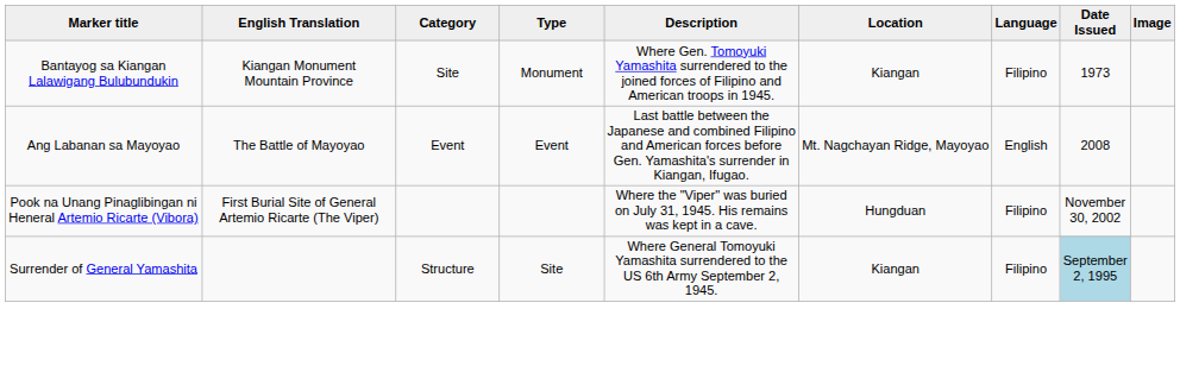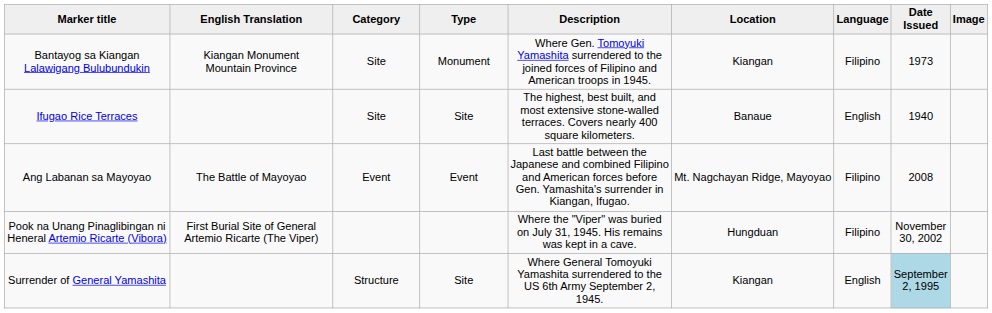+ row: Ifugao Rice Terraces | Site | Site | The highest, best built, and most extensive stone-walled terraces. Covers nearly 400 square kilometers. | Banaue | English | 1940
Ang Labanan sa Mayoyao | Language: English -> Filipino
Surrender of General Yamashita | Language: Filipino -> English
